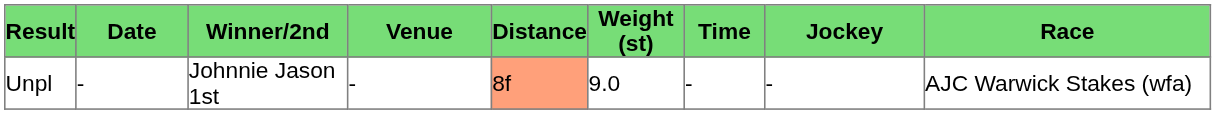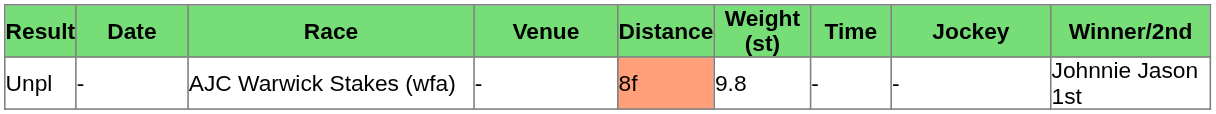columns swapped: Race <-> Winner/2nd
Unpl | Weight (st): 9.0 -> 9.8
